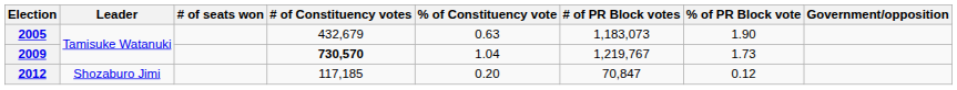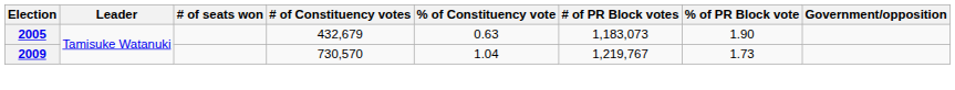2009 | # of Constituency votes: bold -> normal
- row: 2012 | Shozaburo Jimi | 117,185 | 0.20 | 70,847 | 0.12
